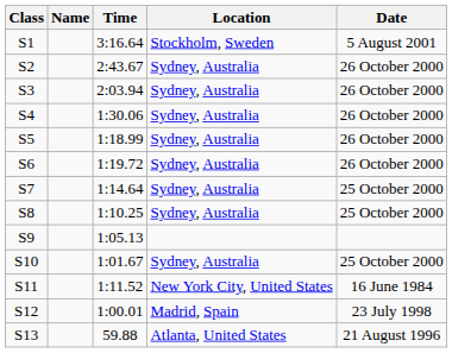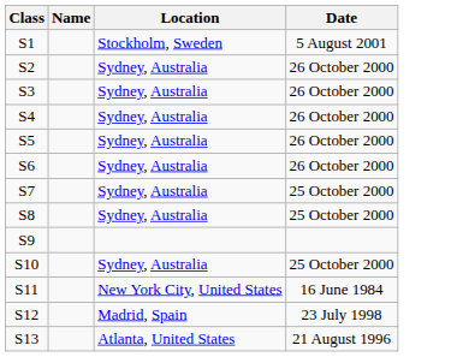- column: Time | 3:16.64 | 2:43.67 | 2:03.94 | 1:30.06 | 1:18.99 | 1:19.72 | 1:14.64 | 1:10.25 | 1:05.13 | 1:01.67 | 1:11.52 | 1:00.01 | 59.88
